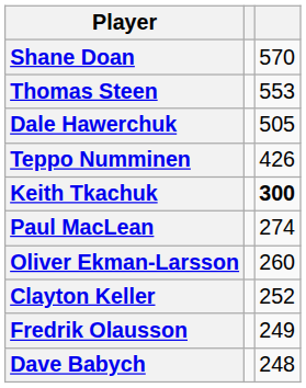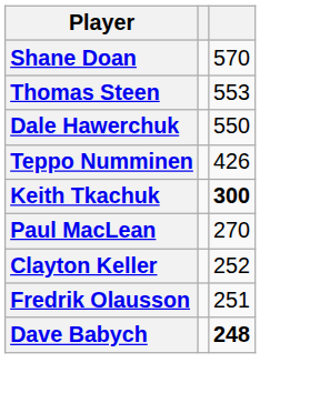Dale Hawerchuk | column 3: 505 -> 550
Paul MacLean | column 3: 274 -> 270
- row: Oliver Ekman-Larsson | 260
Fredrik Olausson | column 3: 249 -> 251
Dave Babych | column 3: normal -> bold
